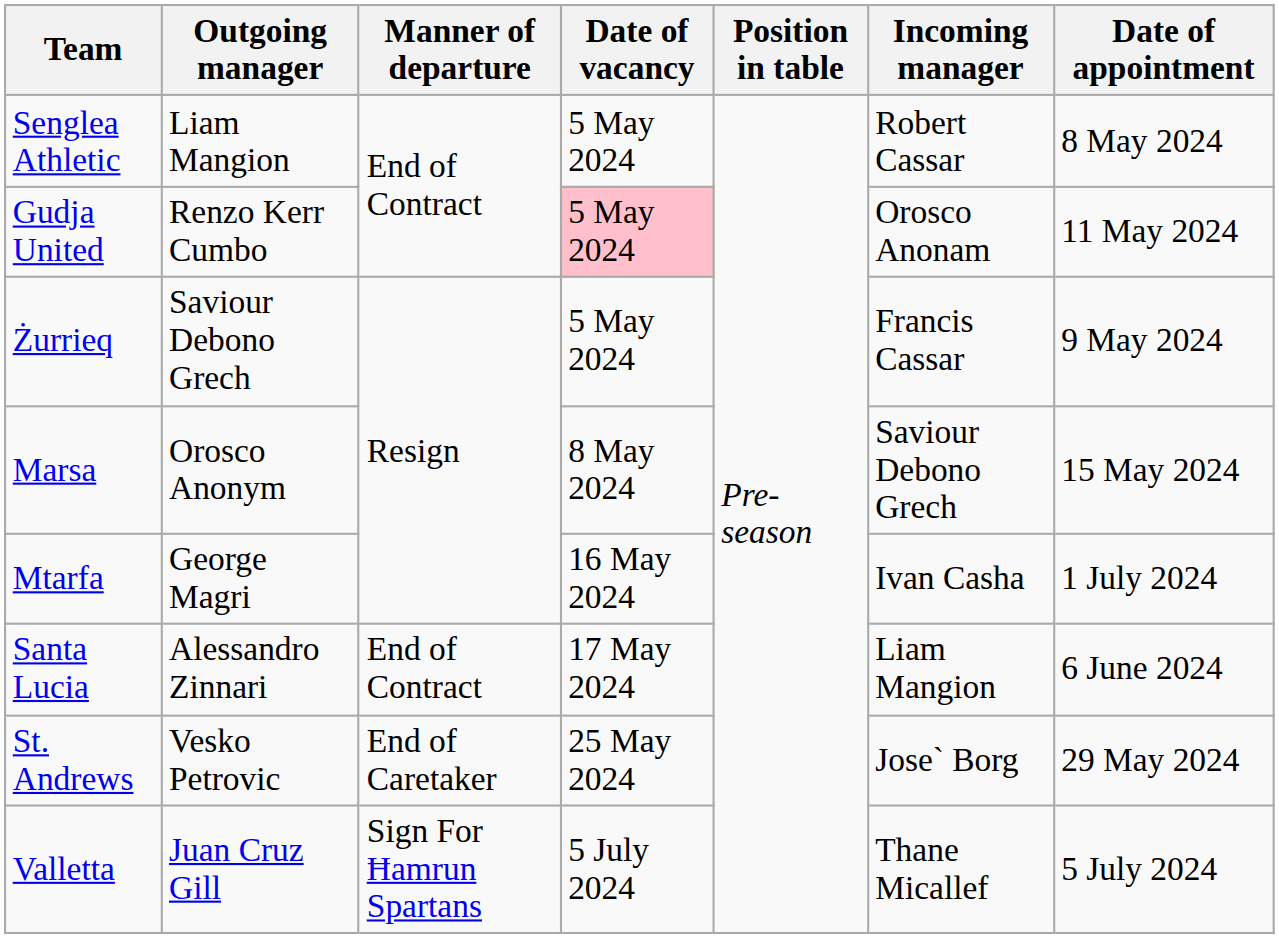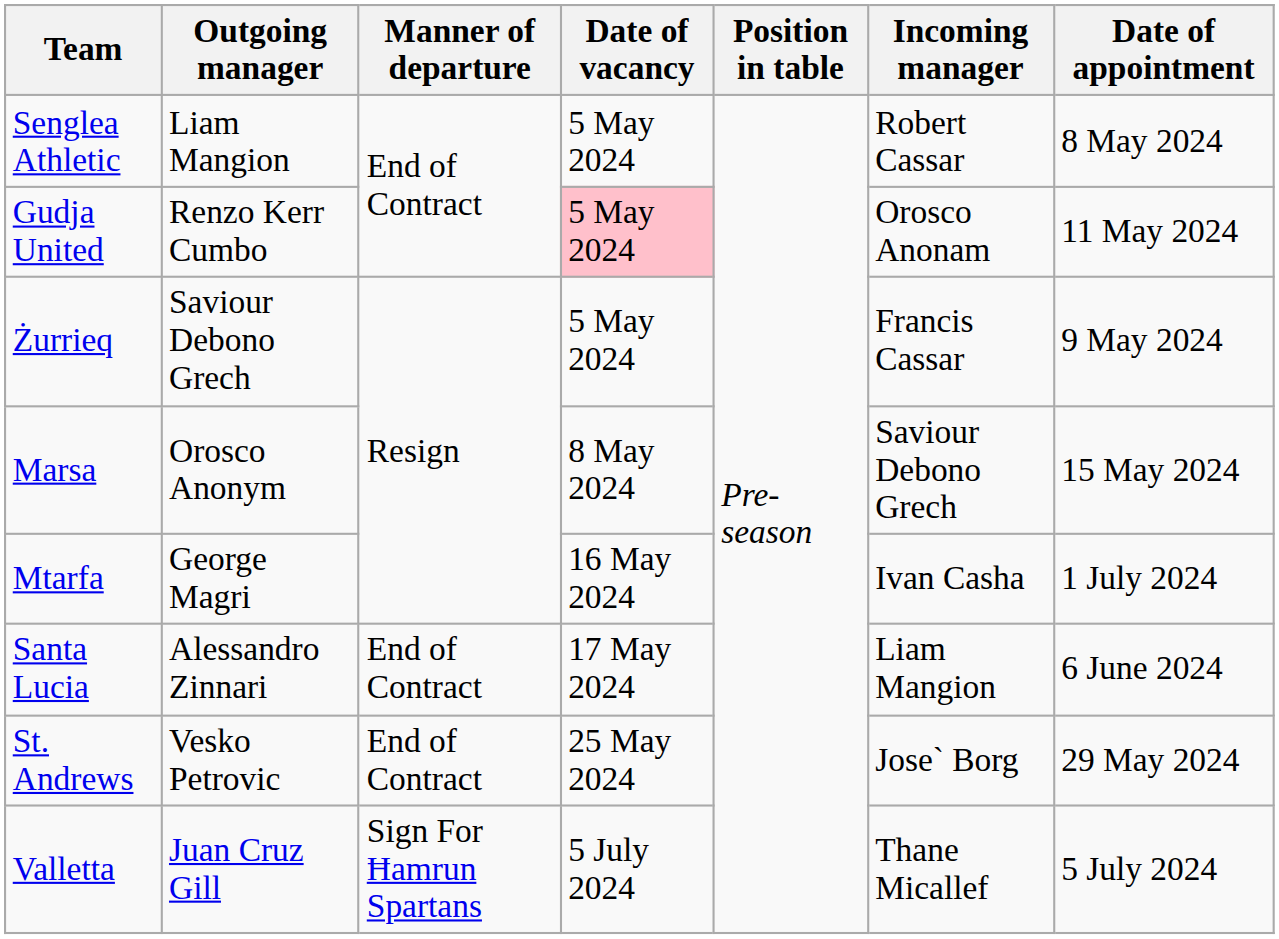St. Andrews | Manner of departure: End of Caretaker -> End of Contract
